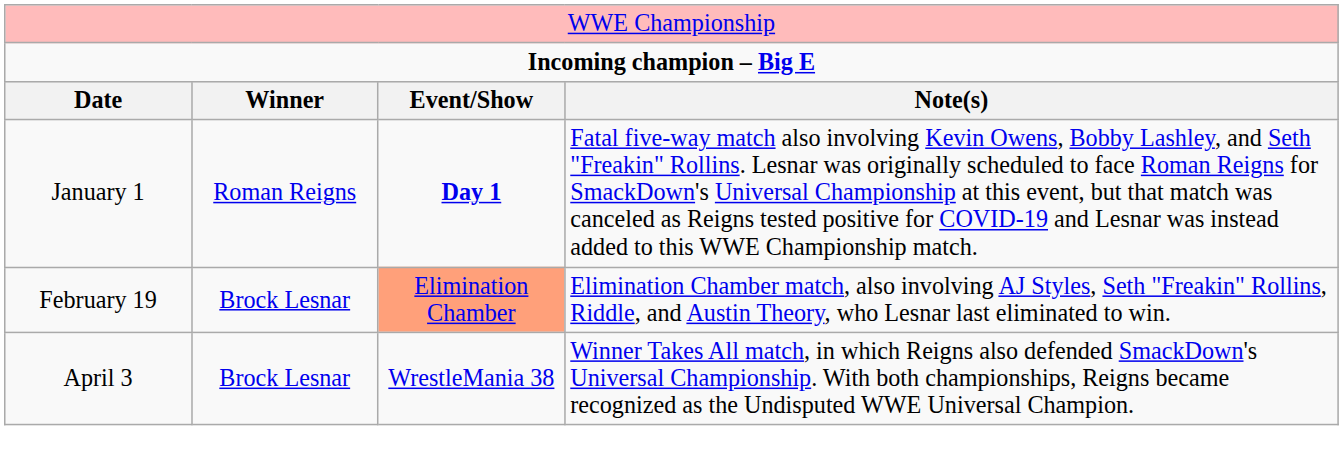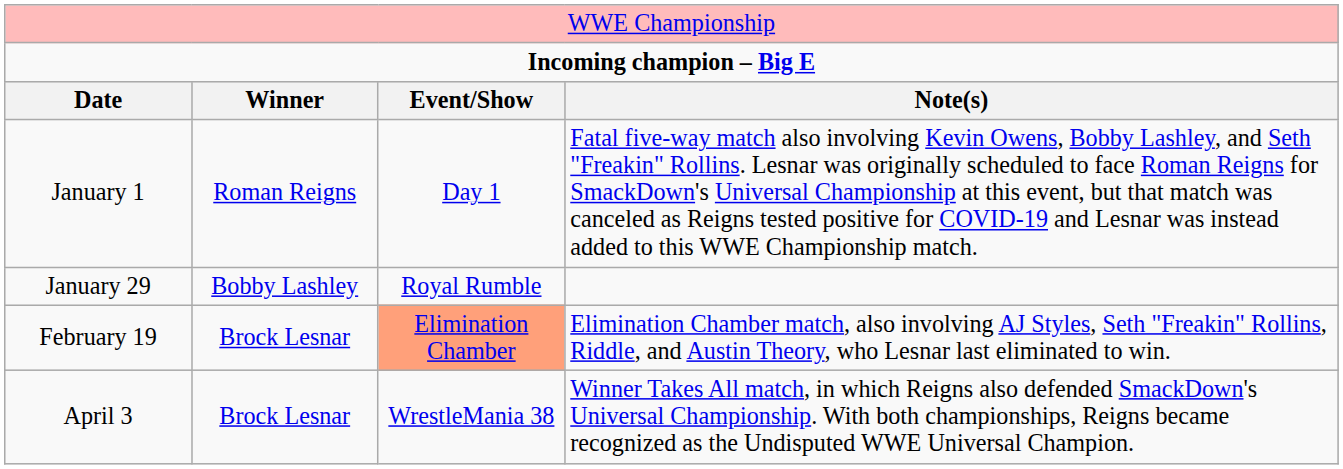January 1 | column 3: bold -> normal
+ row: January 29 | Bobby Lashley | Royal Rumble
